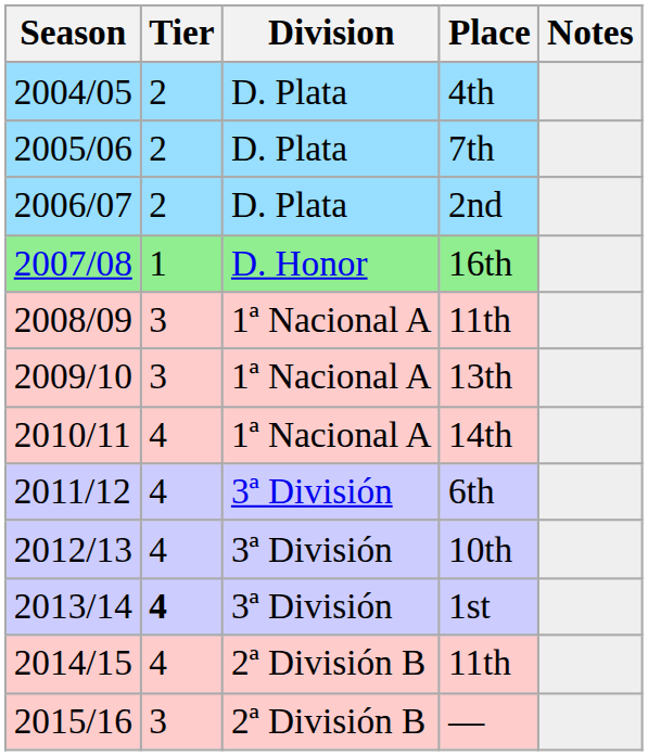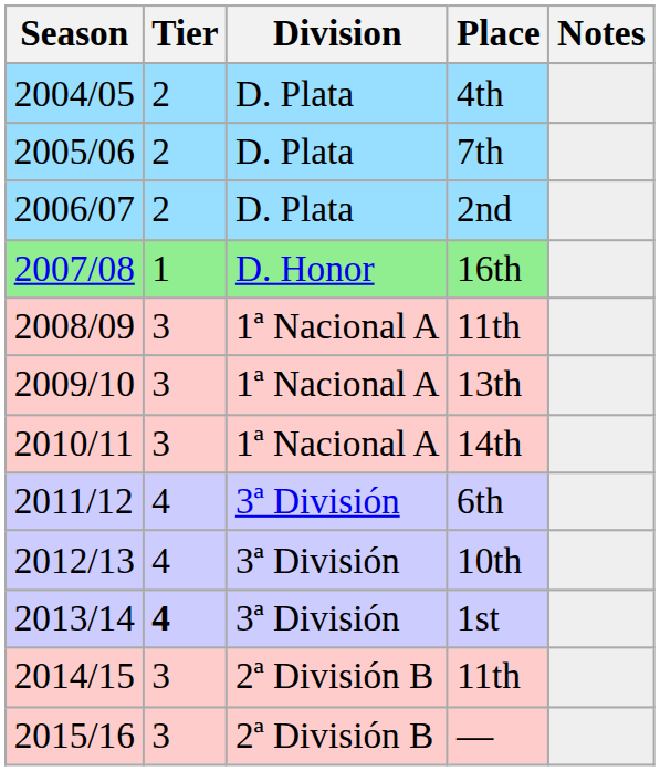14th | Tier: 4 -> 3
2014/15 / 11th | Tier: 4 -> 3
